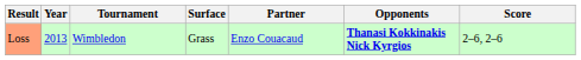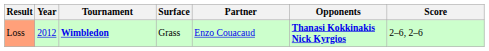Loss | Year: 2013 -> 2012
Loss | Tournament: normal -> bold
